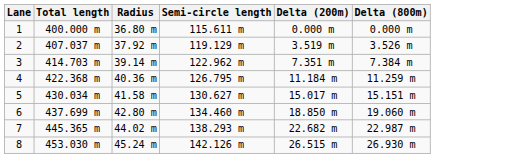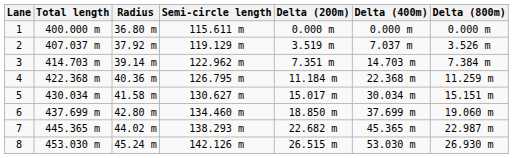+ column: Delta (400m) | 0.000 m | 7.037 m | 14.703 m | 22.368 m | 30.034 m | 37.699 m | 45.365 m | 53.030 m
